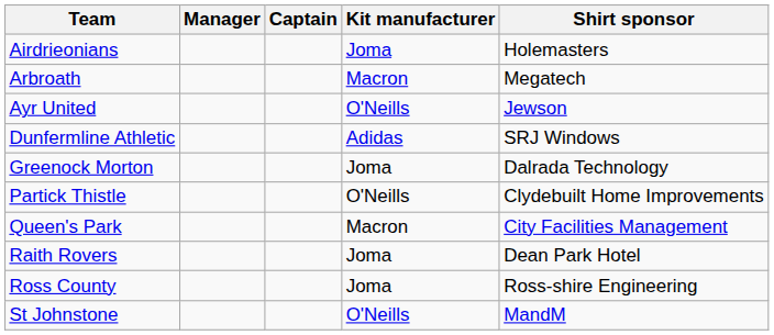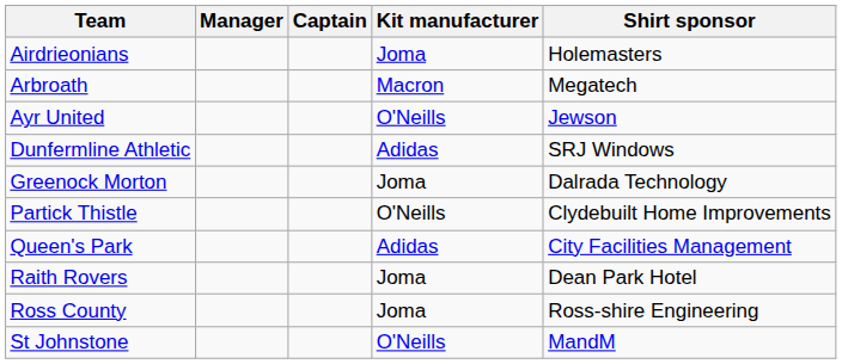Queen's Park | Kit manufacturer: Macron -> Adidas
